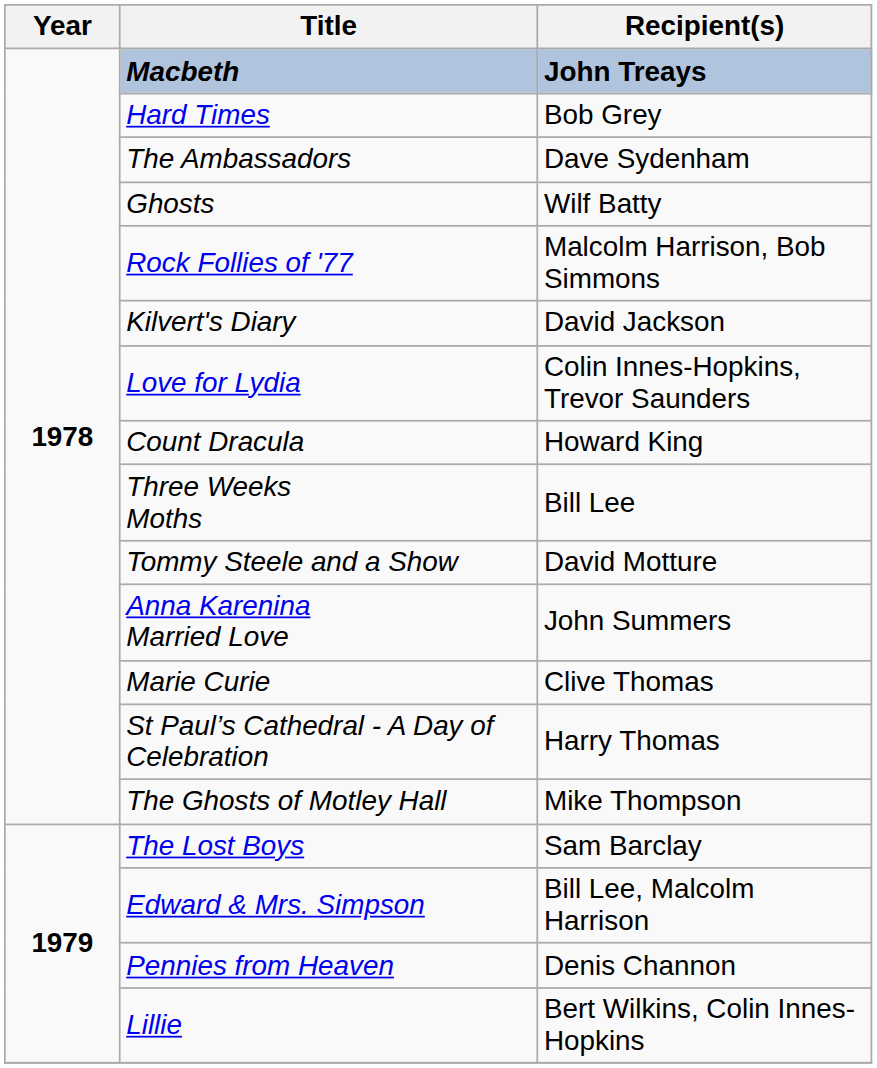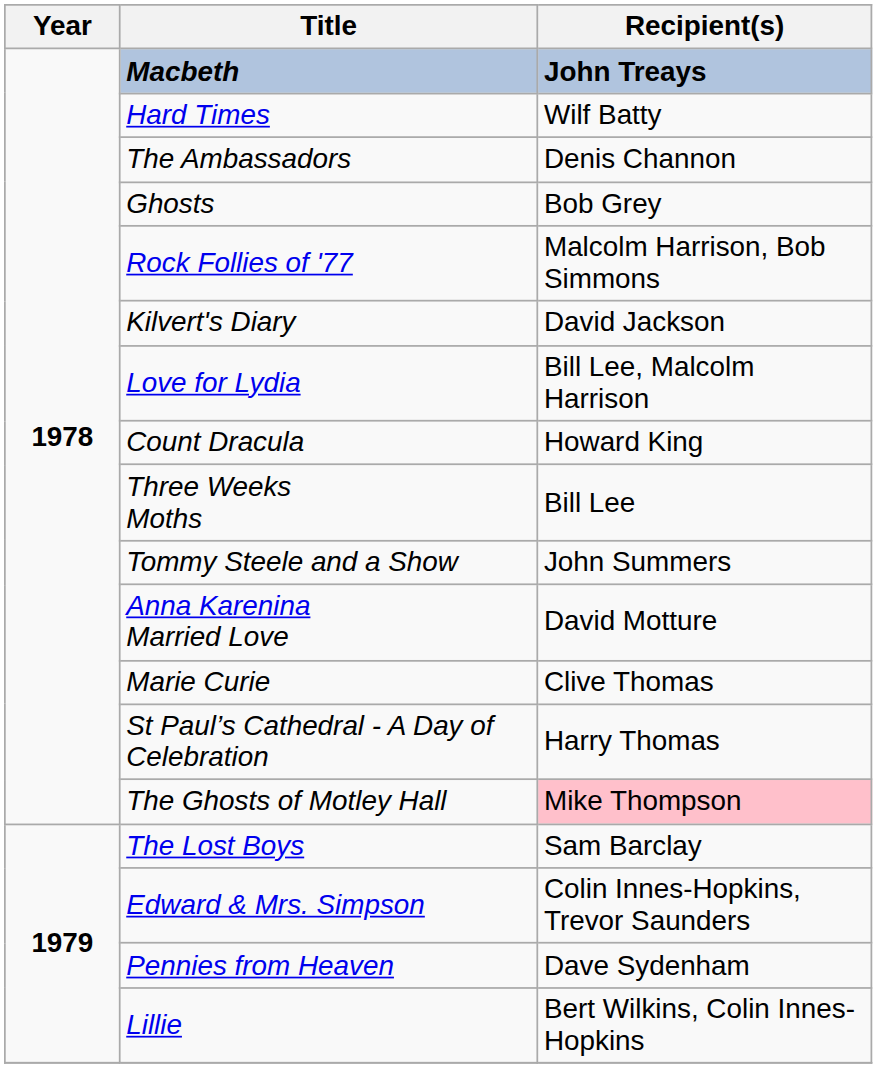Hard Times | Recipient(s): Bob Grey -> Wilf Batty
The Ambassadors | Recipient(s): Dave Sydenham -> Denis Channon
Ghosts | Recipient(s): Wilf Batty -> Bob Grey
Love for Lydia | Recipient(s): Colin Innes-Hopkins, Trevor Saunders -> Bill Lee, Malcolm Harrison
Tommy Steele and a Show | Recipient(s): David Motture -> John Summers
Anna Karenina Married Love | Recipient(s): John Summers -> David Motture
The Ghosts of Motley Hall | Recipient(s): no background -> pink background
Edward & Mrs. Simpson | Recipient(s): Bill Lee, Malcolm Harrison -> Colin Innes-Hopkins, Trevor Saunders
Pennies from Heaven | Recipient(s): Denis Channon -> Dave Sydenham
